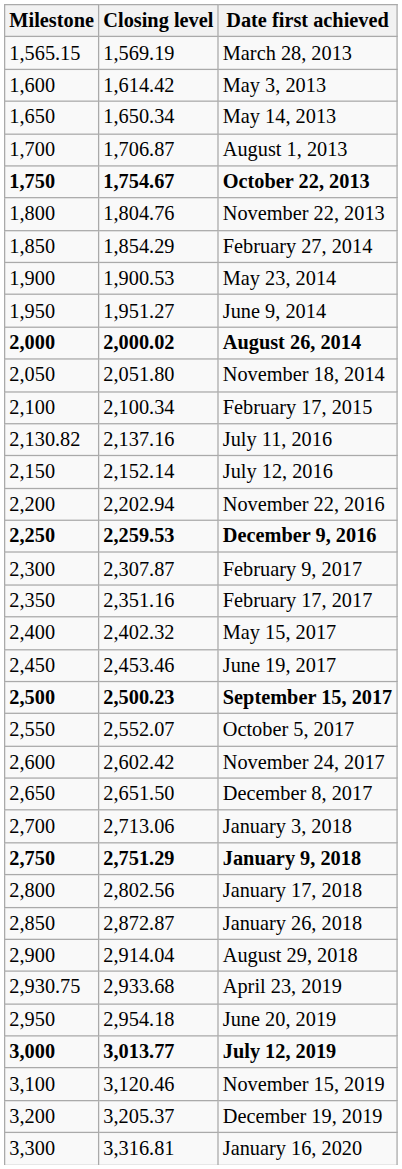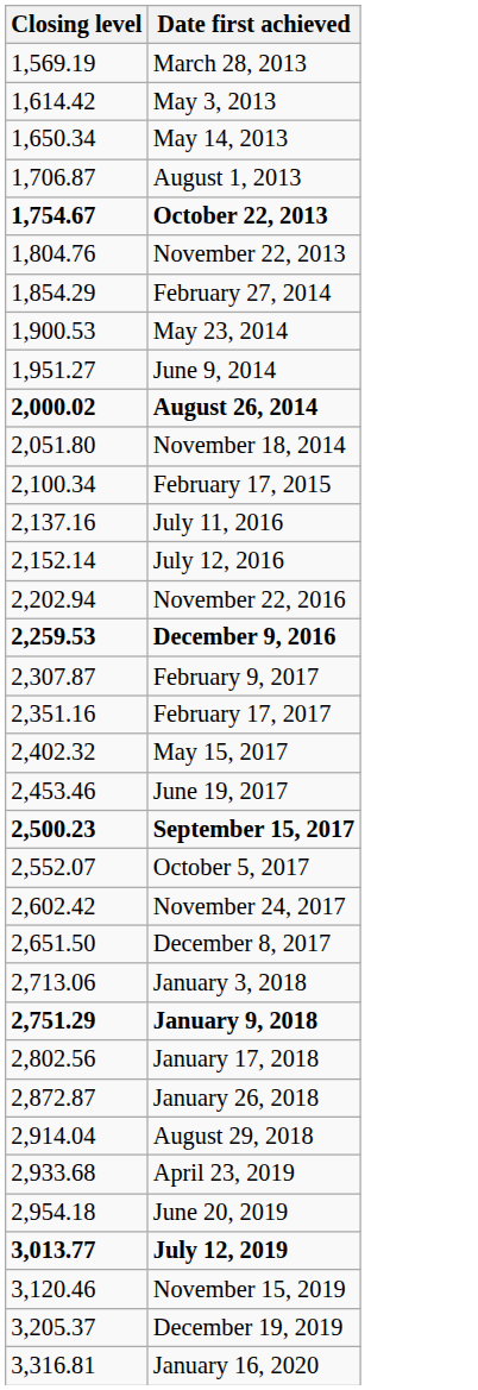- column: Milestone | 1,565.15 | 1,600 | 1,650 | 1,700 | 1,750 | 1,800 | 1,850 | 1,900 | 1,950 | 2,000 | 2,050 | 2,100 | 2,130.82 | 2,150 | 2,200 | 2,250 | 2,300 | 2,350 | 2,400 | 2,450 | 2,500 | 2,550 | 2,600 | 2,650 | 2,700 | 2,750 | 2,800 | 2,850 | 2,900 | 2,930.75 | 2,950 | 3,000 | 3,100 | 3,200 | 3,300
